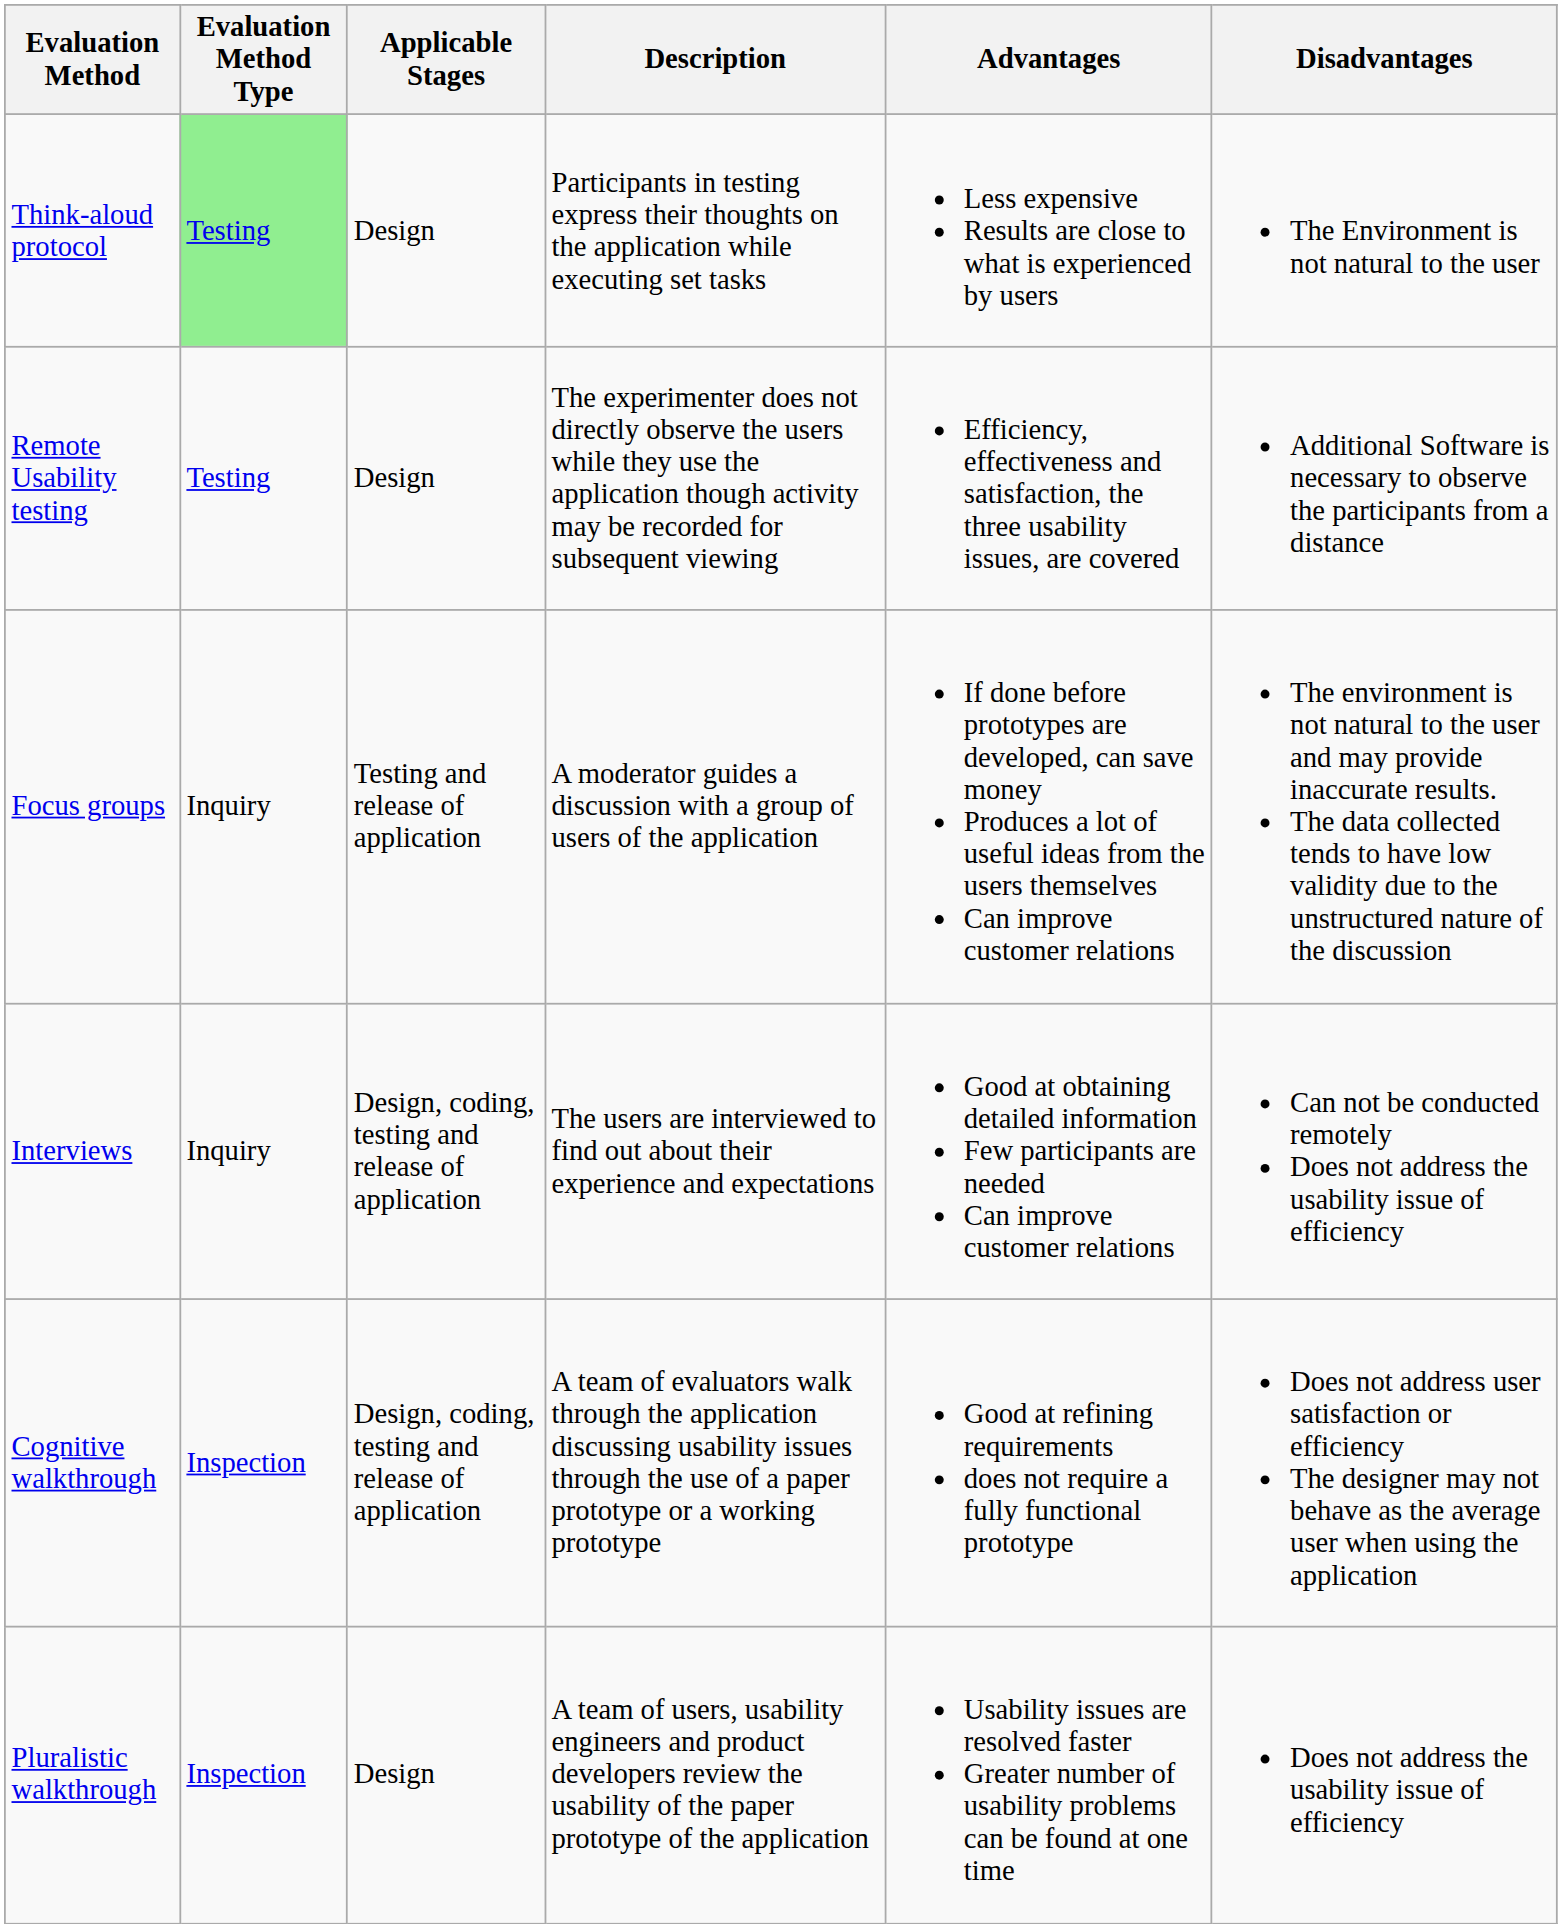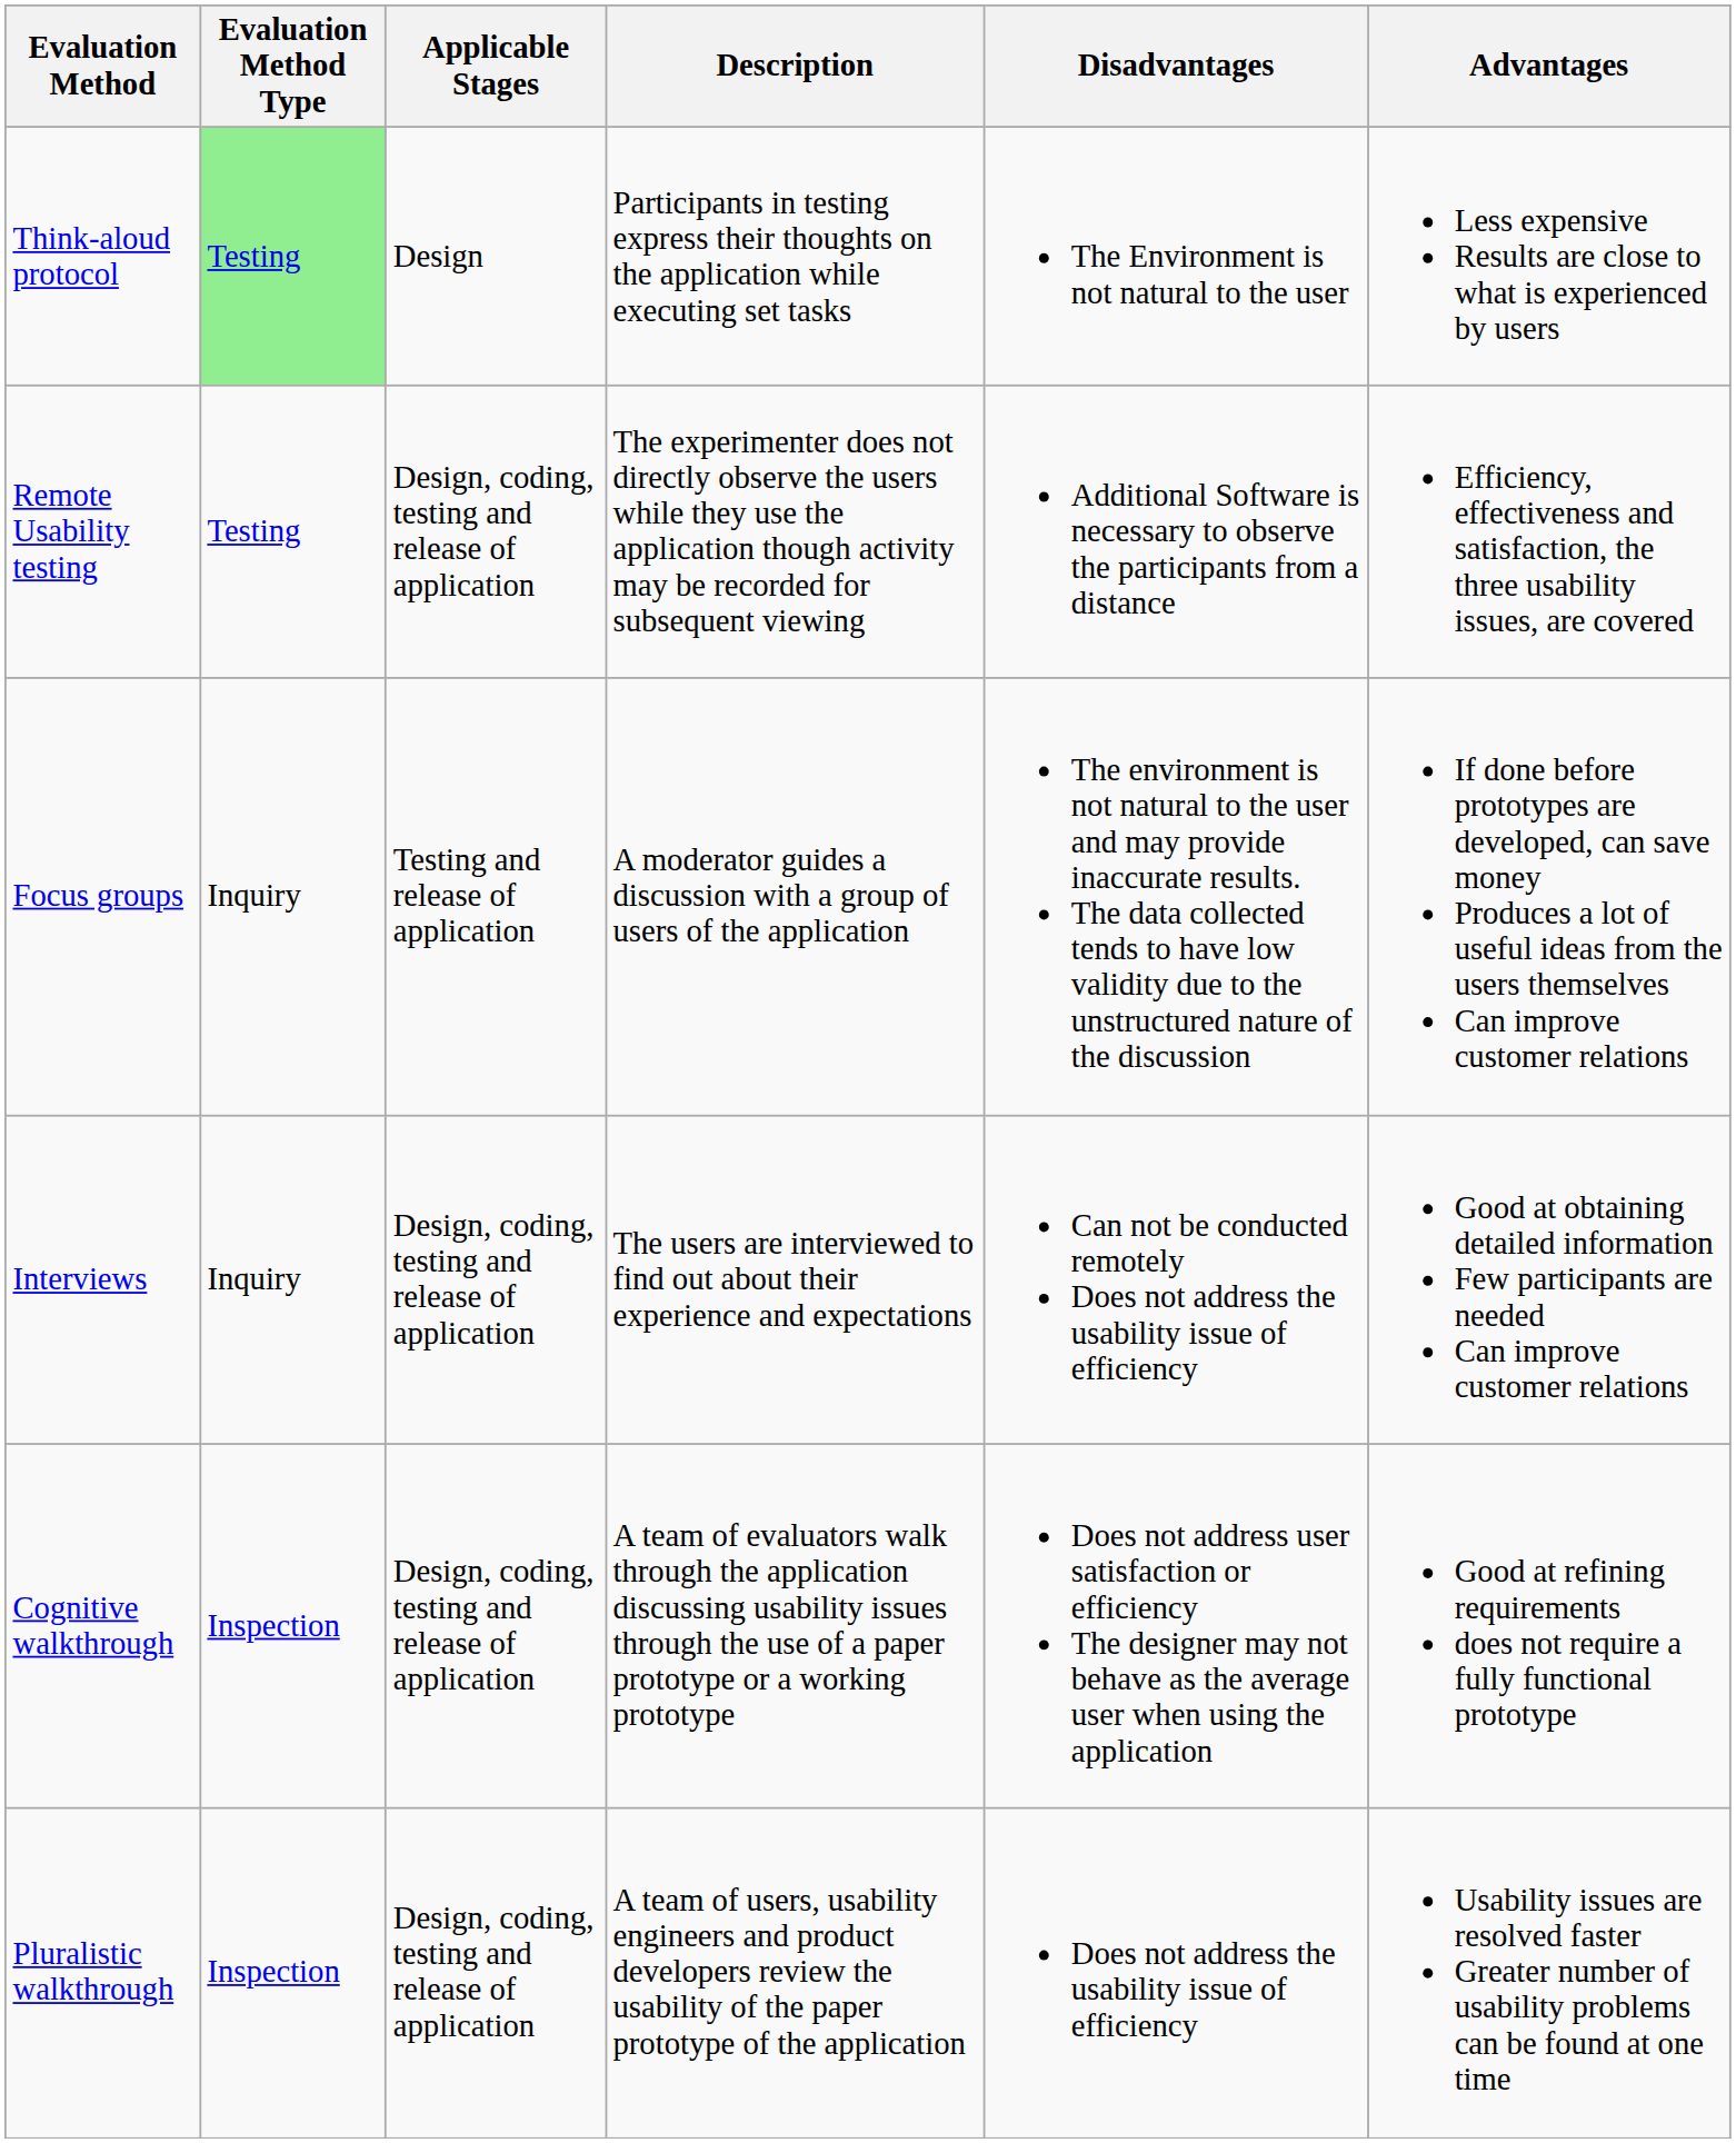columns swapped: Advantages <-> Disadvantages
Remote Usability testing | Applicable Stages: Design -> Design, coding, testing and release of application
Pluralistic walkthrough | Applicable Stages: Design -> Design, coding, testing and release of application
